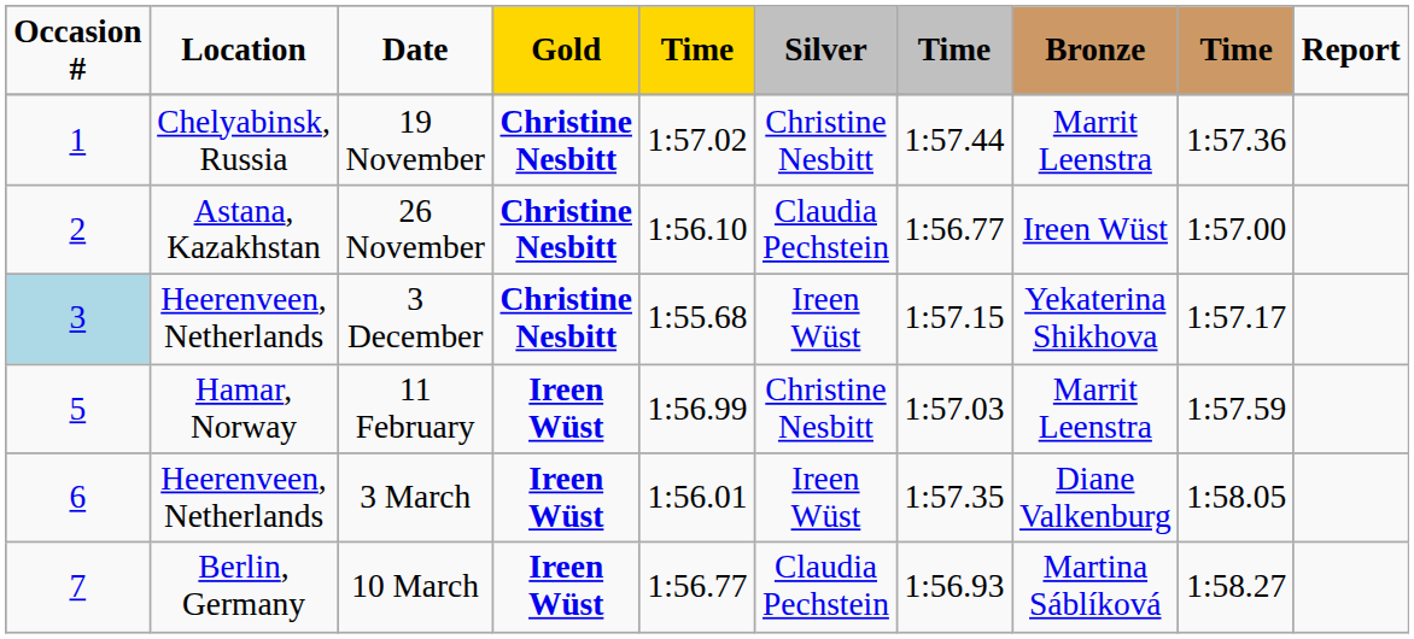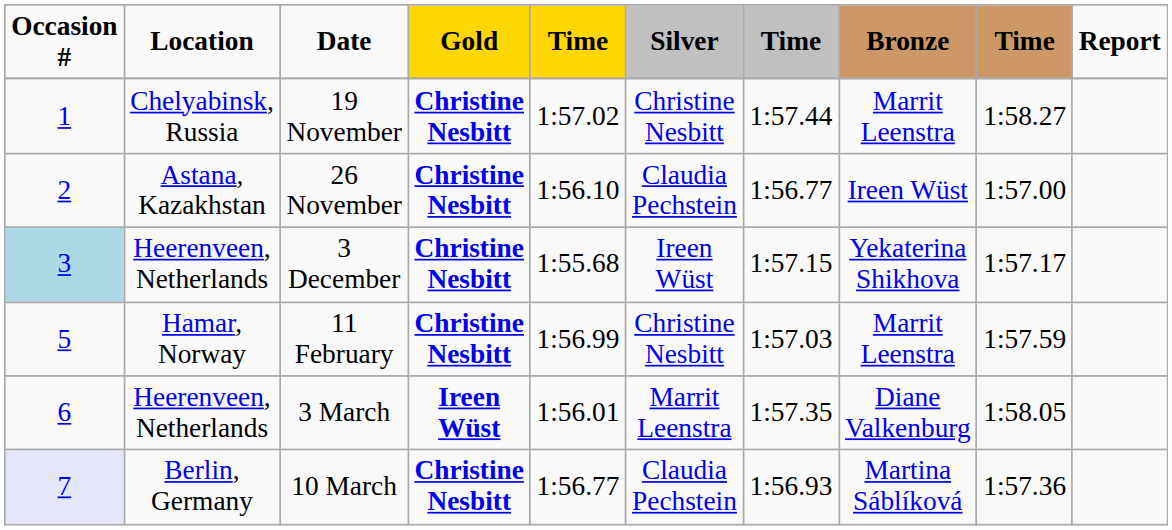19 November | column 9: 1:57.36 -> 1:58.27
11 February | Gold: Ireen Wüst -> Christine Nesbitt
3 March | Silver: Ireen Wüst -> Marrit Leenstra
10 March | Occasion #: no background -> lavender background
10 March | Gold: Ireen Wüst -> Christine Nesbitt
10 March | column 9: 1:58.27 -> 1:57.36
